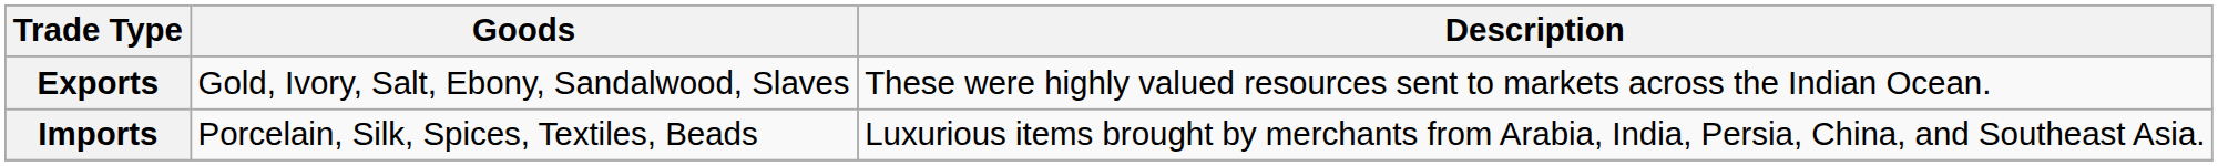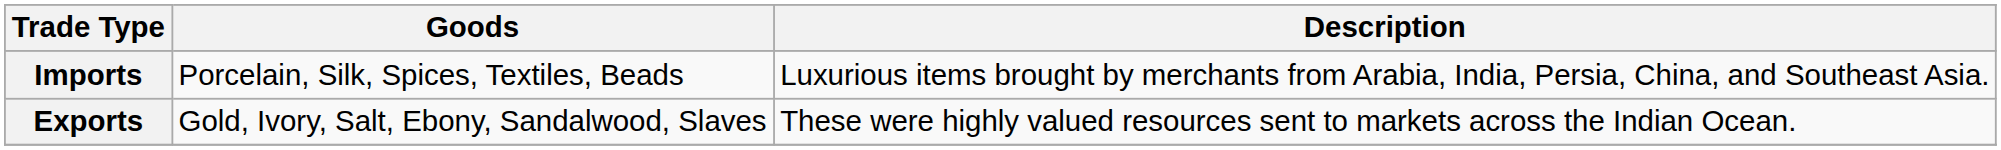rows swapped: Exports <-> Imports
